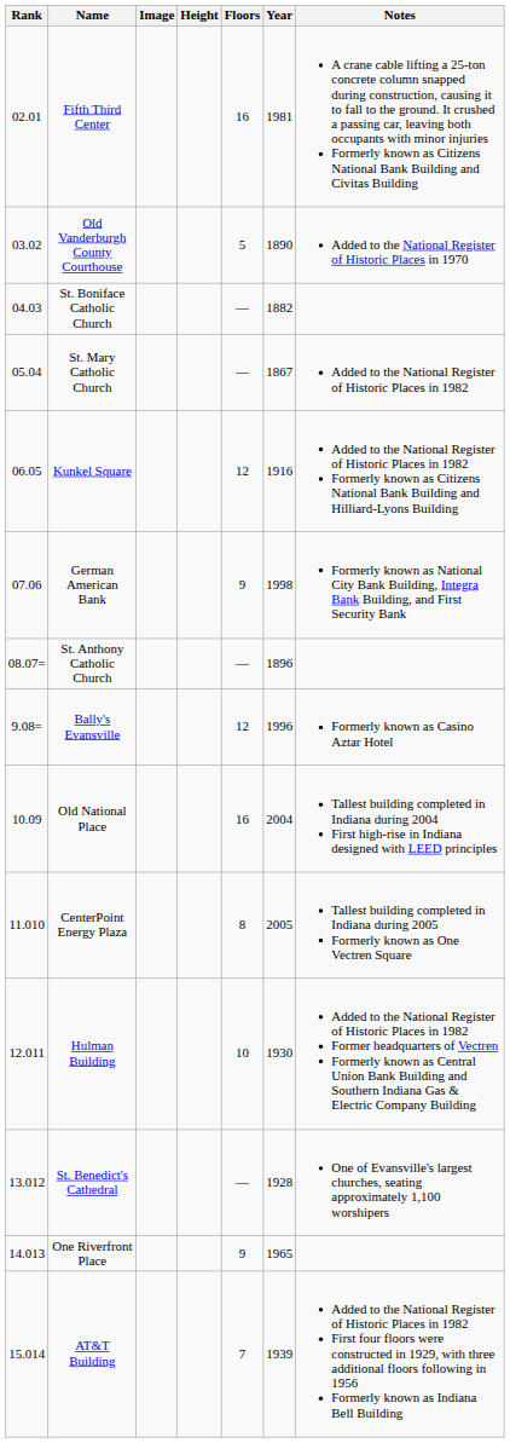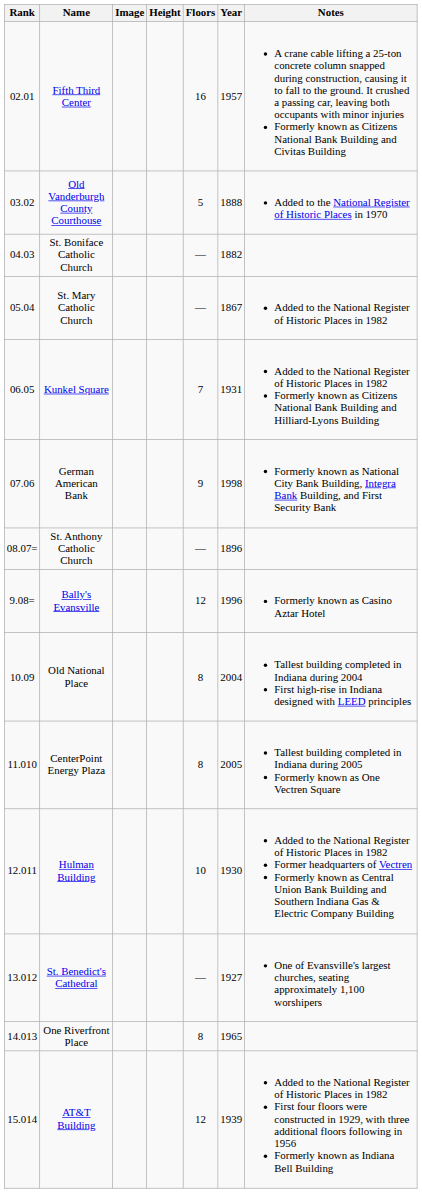Fifth Third Center | Year: 1981 -> 1957
Old Vanderburgh County Courthouse | Year: 1890 -> 1888
Kunkel Square | Floors: 12 -> 7
Kunkel Square | Year: 1916 -> 1931
Old National Place | Floors: 16 -> 8
St. Benedict's Cathedral | Year: 1928 -> 1927
One Riverfront Place | Floors: 9 -> 8
AT&T Building | Floors: 7 -> 12
